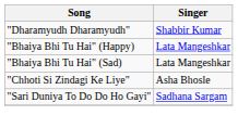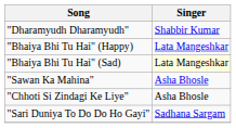"Bhaiya Bhi Tu Hai" (Sad) | Singer: no background -> lightyellow background
+ row: "Sawan Ka Mahina" | Asha Bhosle
